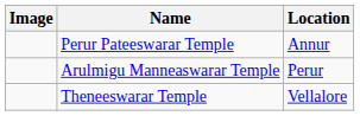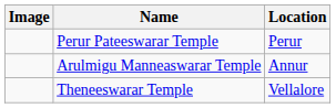Perur Pateeswarar Temple | Location: Annur -> Perur
Arulmigu Manneaswarar Temple | Location: Perur -> Annur
